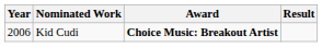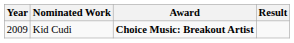Kid Cudi | Year: 2006 -> 2009
